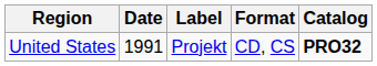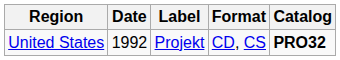United States | Date: 1991 -> 1992
